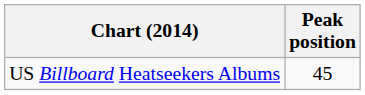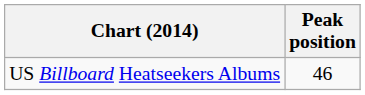US Billboard Heatseekers Albums | Peak position: 45 -> 46
